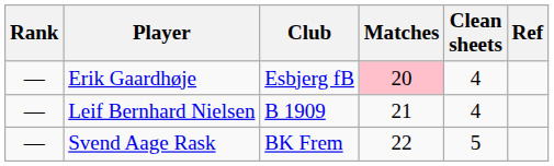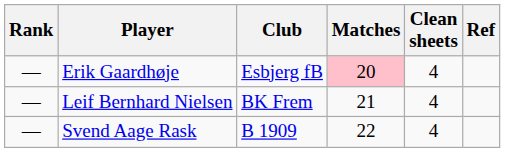Leif Bernhard Nielsen | Club: B 1909 -> BK Frem
Svend Aage Rask | Club: BK Frem -> B 1909
Svend Aage Rask | Clean sheets: 5 -> 4
